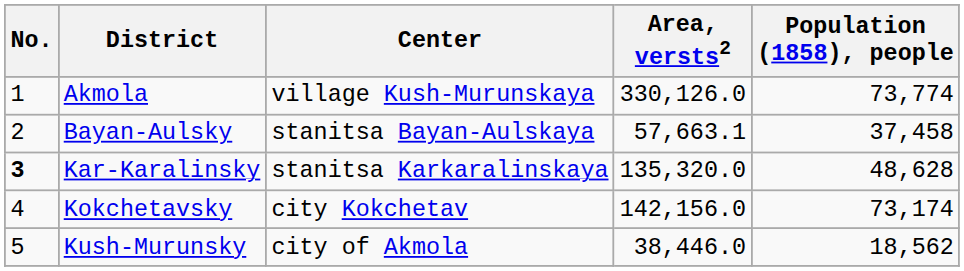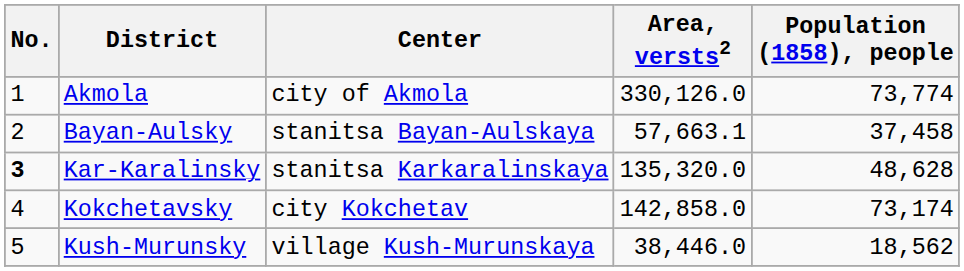Akmola | Center: village Kush-Murunskaya -> city of Akmola
Kokchetavsky | Area, versts2: 142,156.0 -> 142,858.0
Kush-Murunsky | Center: city of Akmola -> village Kush-Murunskaya
